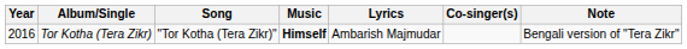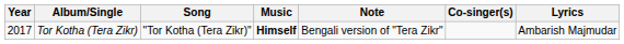columns swapped: Lyrics <-> Note
Tor Kotha (Tera Zikr) | Year: 2016 -> 2017
